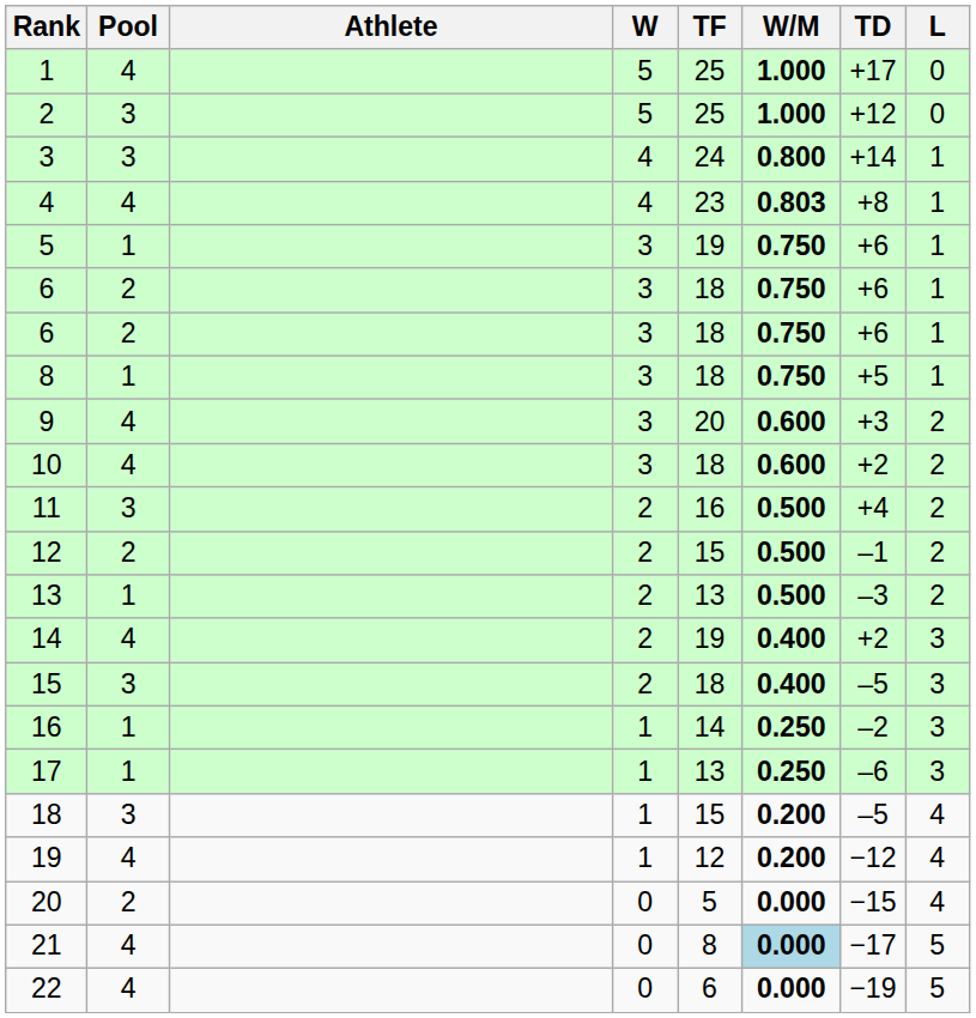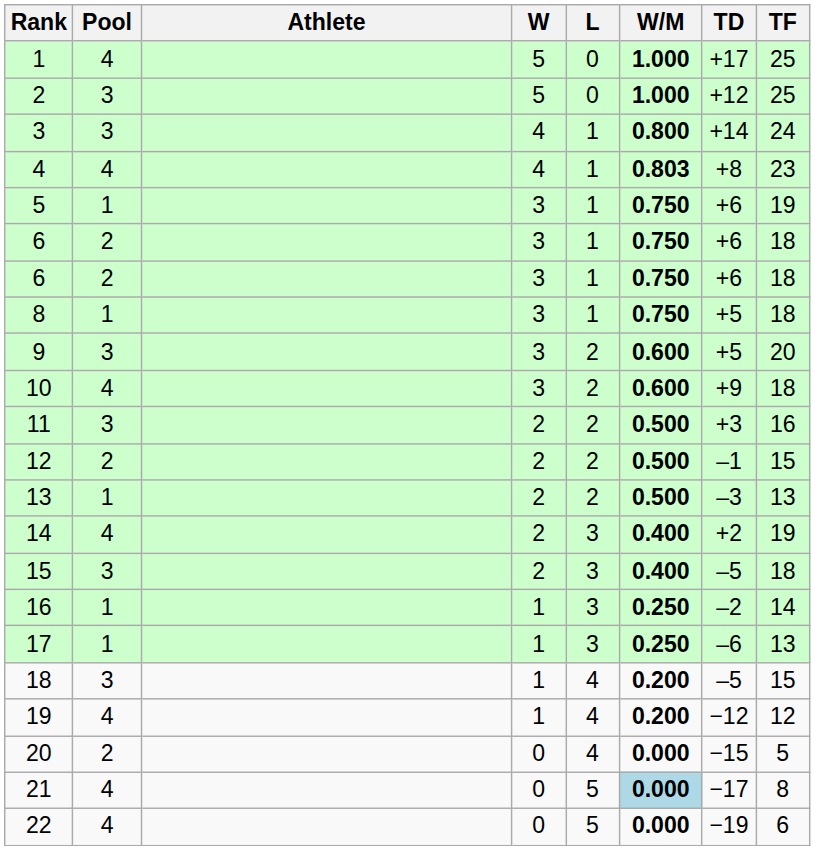columns swapped: L <-> TF
9 | Pool: 4 -> 3
9 | TD: +3 -> +5
10 | TD: +2 -> +9
11 | TD: +4 -> +3
